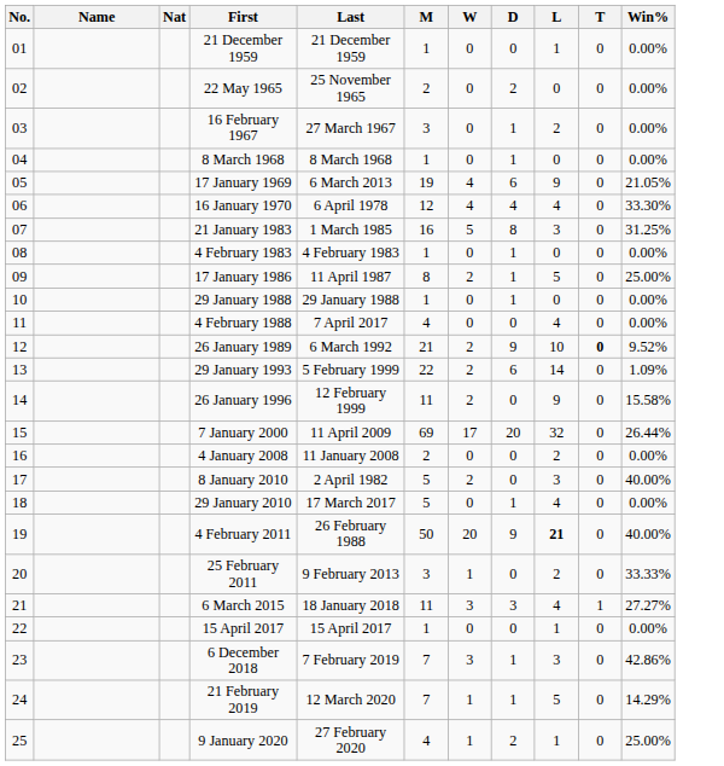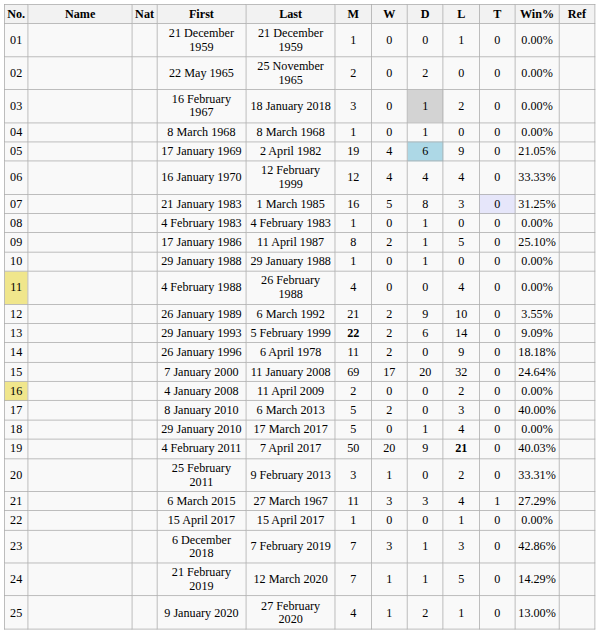+ column: Ref
16 February 1967 | Last: 27 March 1967 -> 18 January 2018
16 February 1967 | D: no background -> lightgrey background
17 January 1969 | Last: 6 March 2013 -> 2 April 1982
17 January 1969 | D: no background -> lightblue background
16 January 1970 | Last: 6 April 1978 -> 12 February 1999
16 January 1970 | Win%: 33.30% -> 33.33%
21 January 1983 | T: no background -> lavender background
17 January 1986 | Win%: 25.00% -> 25.10%
4 February 1988 | No.: no background -> khaki background
4 February 1988 | Last: 7 April 2017 -> 26 February 1988
26 January 1989 | T: bold -> normal
26 January 1989 | Win%: 9.52% -> 3.55%
29 January 1993 | M: normal -> bold
29 January 1993 | Win%: 1.09% -> 9.09%
26 January 1996 | Last: 12 February 1999 -> 6 April 1978
26 January 1996 | Win%: 15.58% -> 18.18%
7 January 2000 | Last: 11 April 2009 -> 11 January 2008
7 January 2000 | Win%: 26.44% -> 24.64%
4 January 2008 | No.: no background -> khaki background
4 January 2008 | Last: 11 January 2008 -> 11 April 2009
8 January 2010 | Last: 2 April 1982 -> 6 March 2013
4 February 2011 | Last: 26 February 1988 -> 7 April 2017
4 February 2011 | Win%: 40.00% -> 40.03%
25 February 2011 | Win%: 33.33% -> 33.31%
6 March 2015 | Last: 18 January 2018 -> 27 March 1967
6 March 2015 | Win%: 27.27% -> 27.29%
9 January 2020 | Win%: 25.00% -> 13.00%
